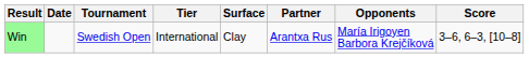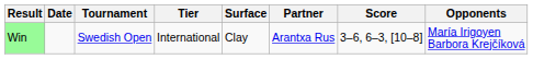columns swapped: Opponents <-> Score
